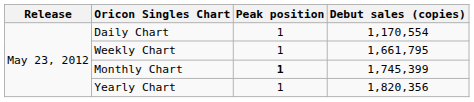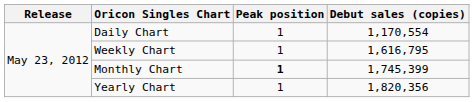Weekly Chart | Debut sales (copies): 1,661,795 -> 1,616,795
